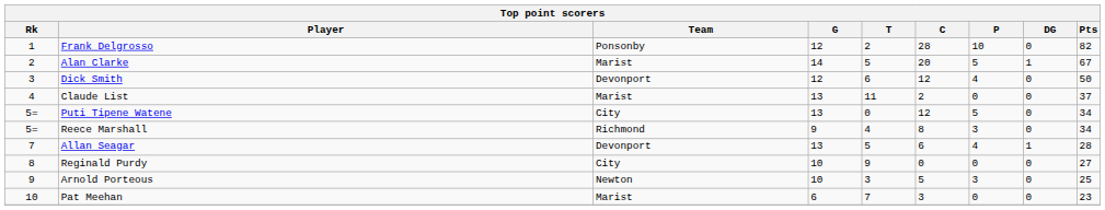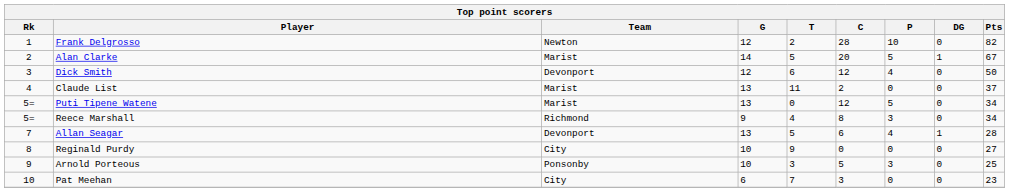Frank Delgrosso | Team: Ponsonby -> Newton
Puti Tipene Watene | Team: City -> Marist
Arnold Porteous | Team: Newton -> Ponsonby
Pat Meehan | Team: Marist -> City
